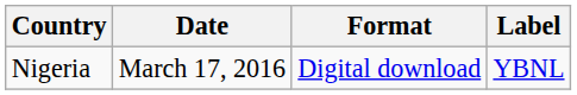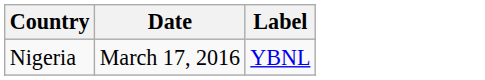- column: Format | Digital download
